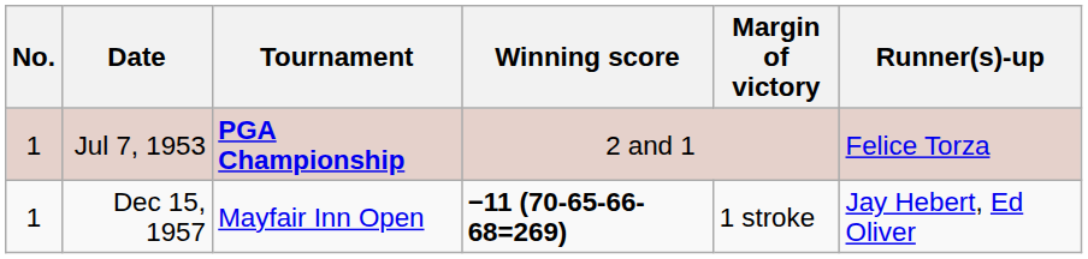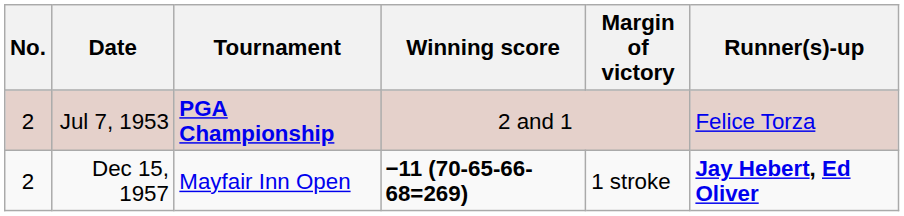Jul 7, 1953 | No.: 1 -> 2
Dec 15, 1957 | No.: 1 -> 2
Dec 15, 1957 | Runner(s)-up: normal -> bold
